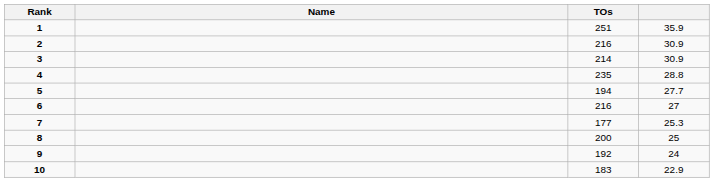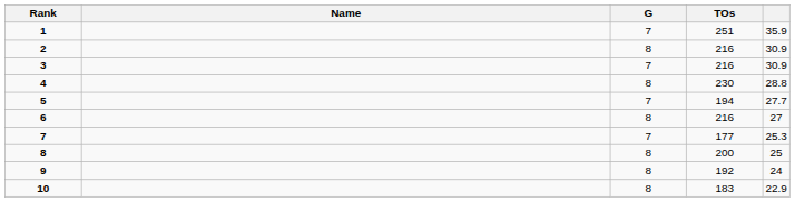+ column: G | 7 | 8 | 7 | 8 | 7 | 8 | 7 | 8 | 8 | 8
3 | TOs: 214 -> 216
4 | TOs: 235 -> 230
